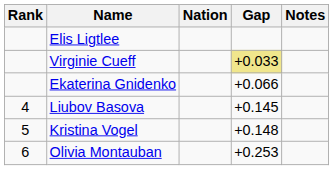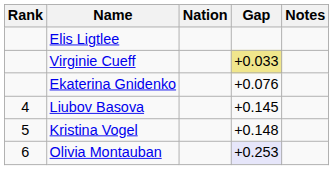Ekaterina Gnidenko | Gap: +0.066 -> +0.076
Olivia Montauban | Gap: no background -> lavender background
